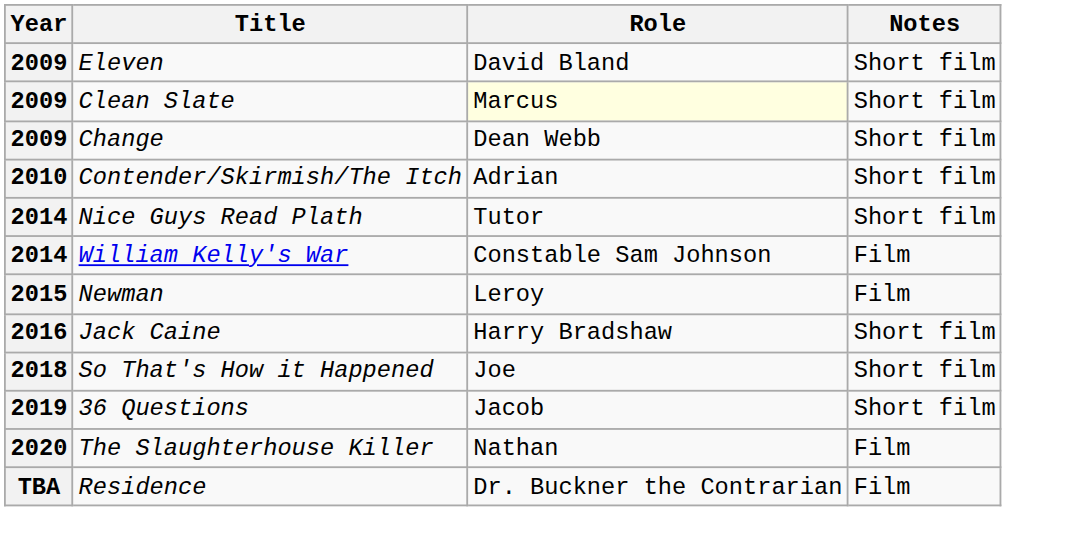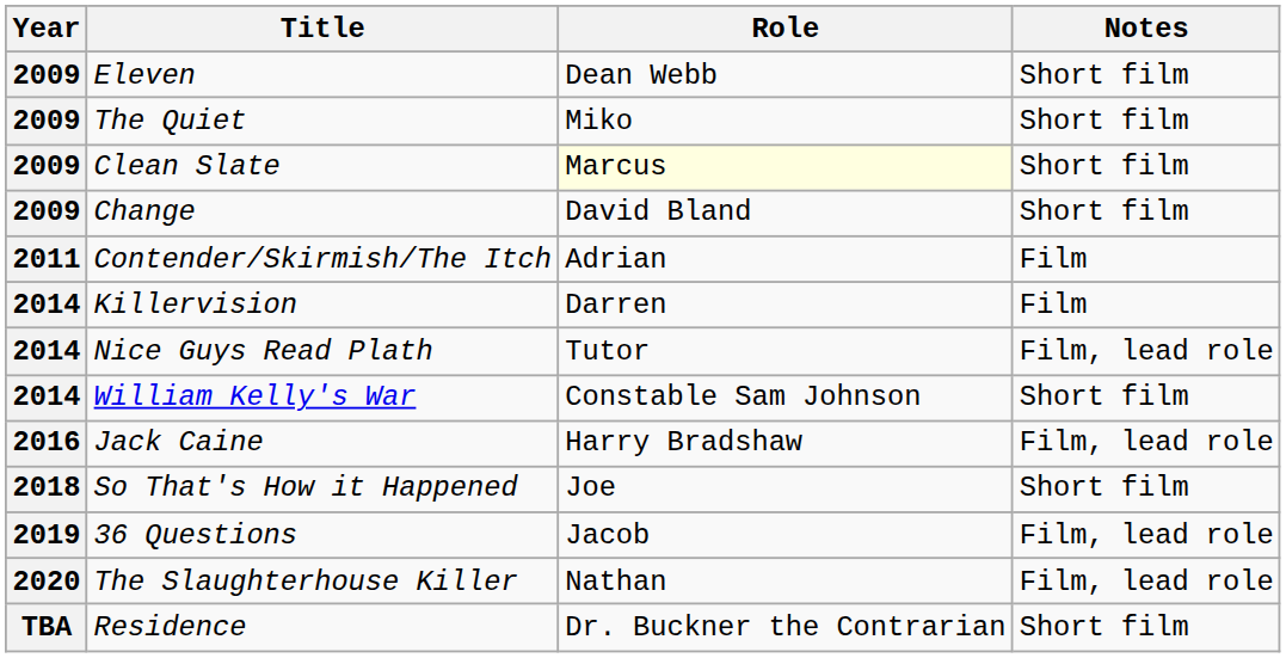Eleven | Role: David Bland -> Dean Webb
+ row: 2009 | The Quiet | Miko | Short film
Change | Role: Dean Webb -> David Bland
Contender/Skirmish/The Itch | Year: 2010 -> 2011
Contender/Skirmish/The Itch | Notes: Short film -> Film
+ row: 2014 | Killervision | Darren | Film
Nice Guys Read Plath | Notes: Short film -> Film, lead role
William Kelly's War | Notes: Film -> Short film
- row: 2015 | Newman | Leroy | Film
Jack Caine | Notes: Short film -> Film, lead role
36 Questions | Notes: Short film -> Film, lead role
The Slaughterhouse Killer | Notes: Film -> Film, lead role
Residence | Notes: Film -> Short film
